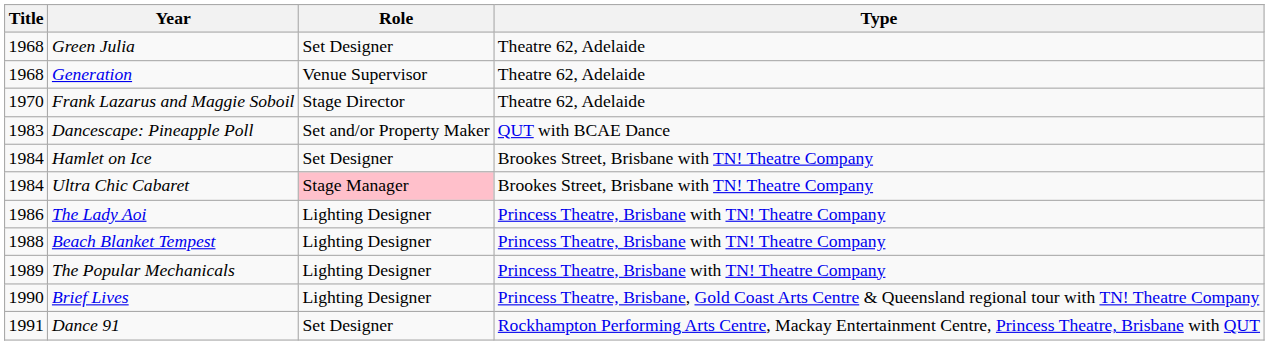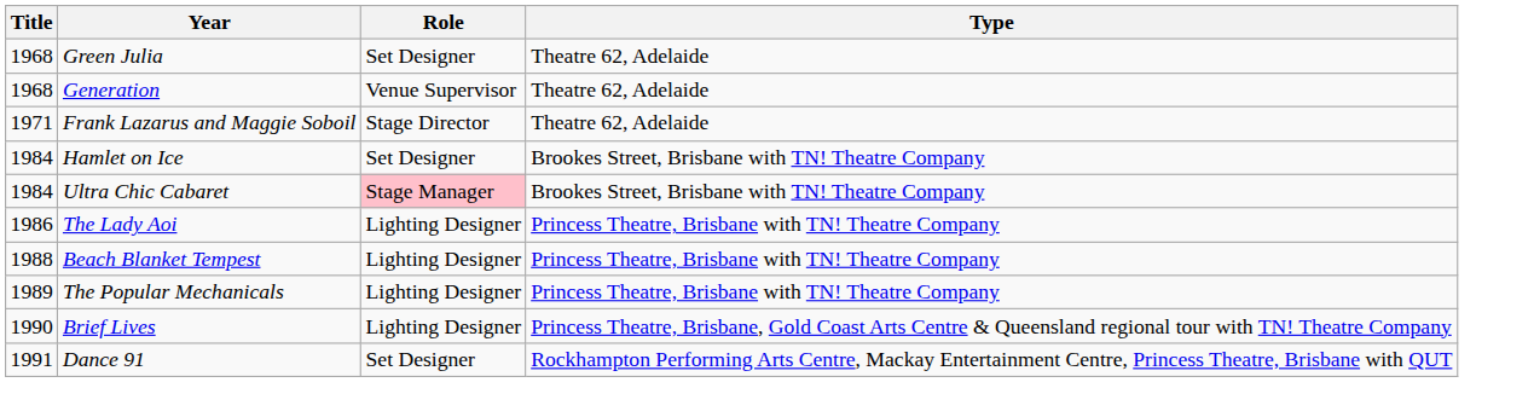Frank Lazarus and Maggie Soboil | Title: 1970 -> 1971
- row: 1983 | Dancescape: Pineapple Poll | Set and/or Property Maker | QUT with BCAE Dance
